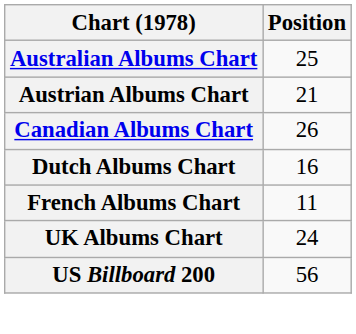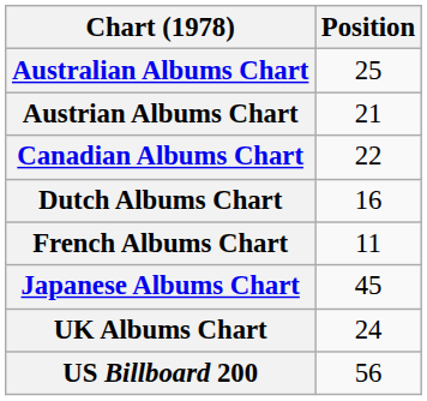Canadian Albums Chart | Position: 26 -> 22
+ row: Japanese Albums Chart | 45
